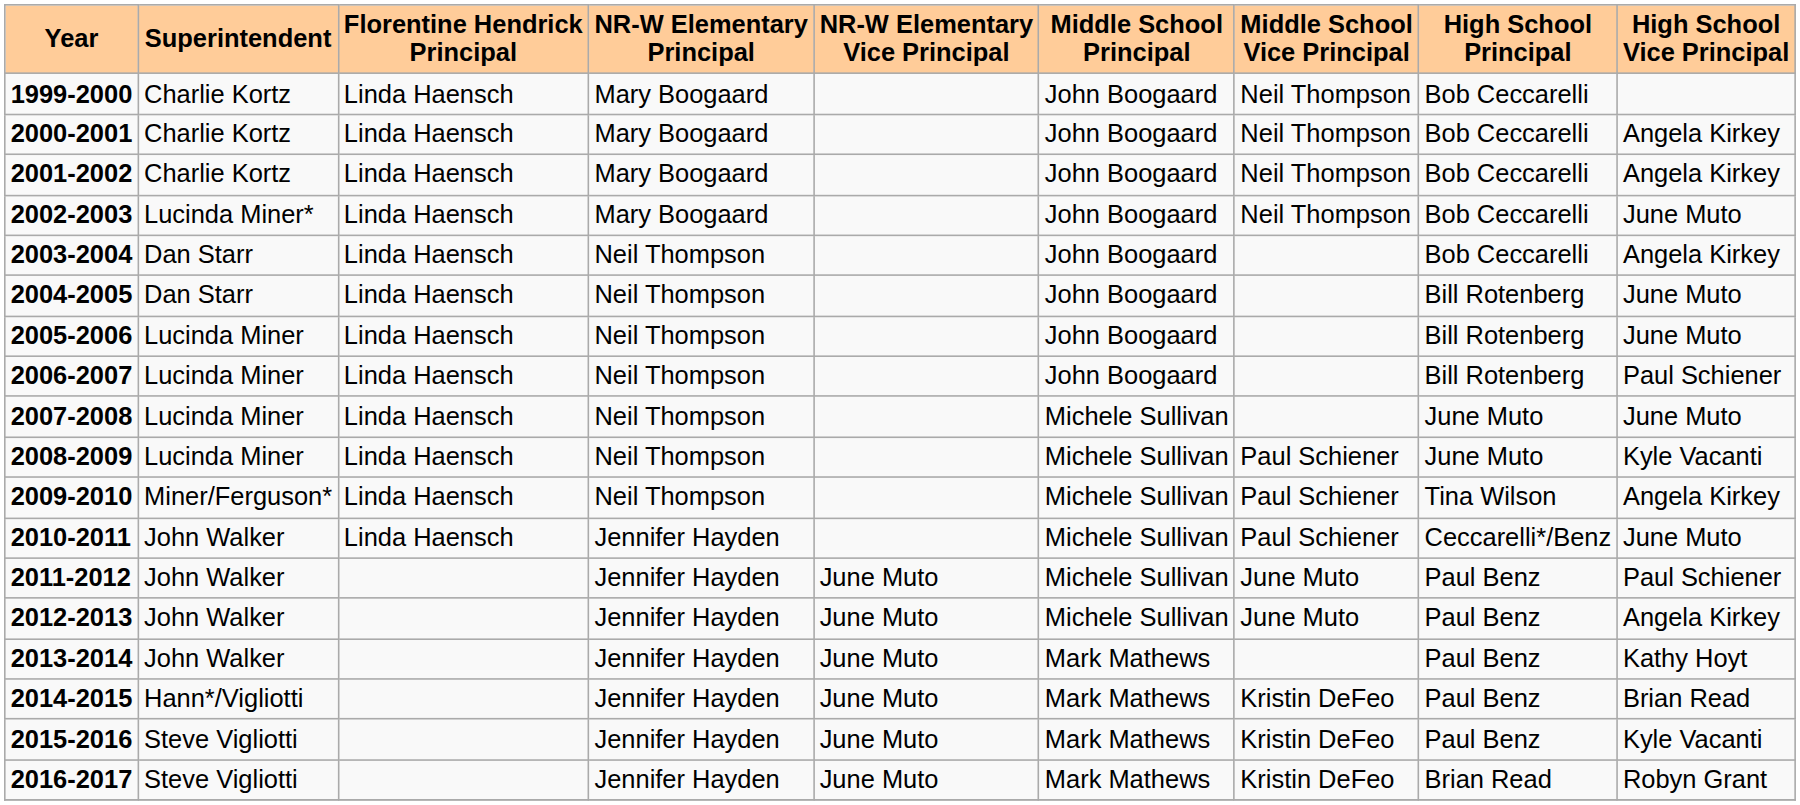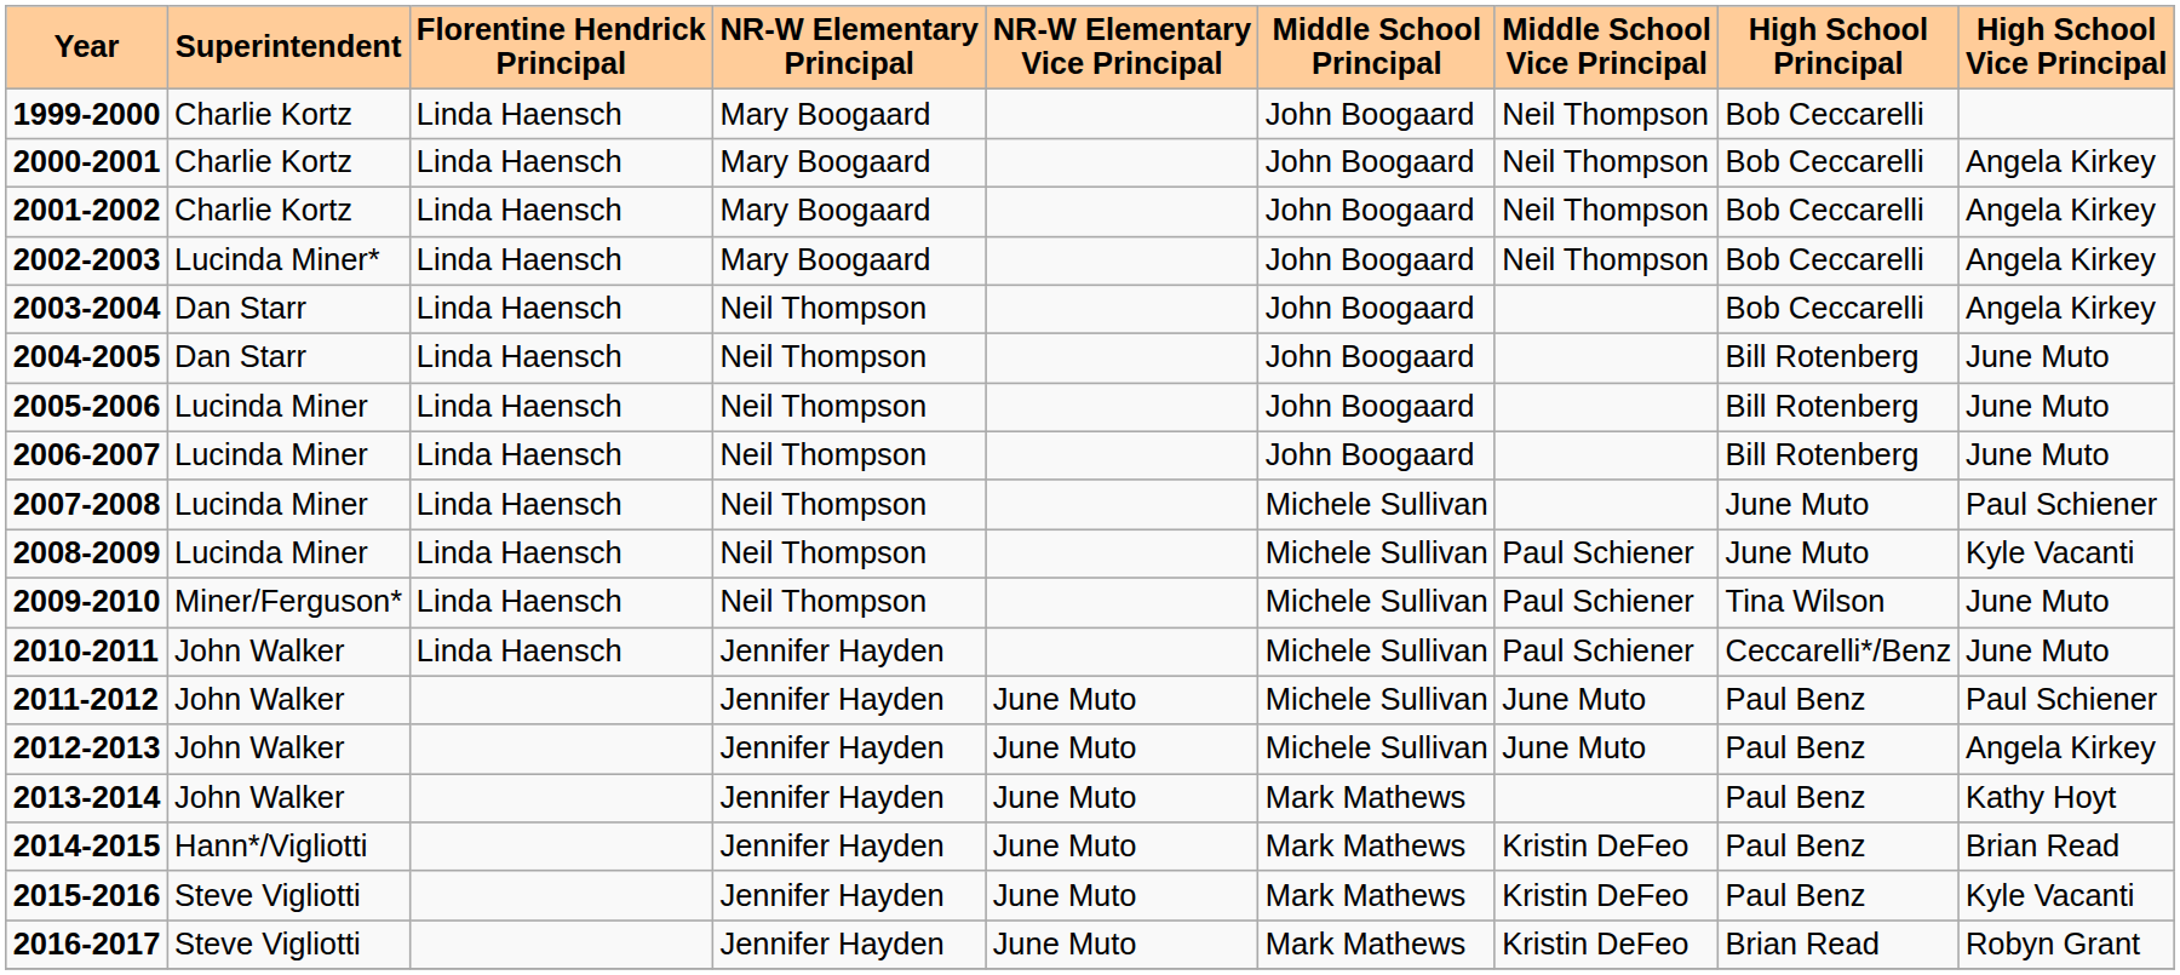2002-2003 | High School Vice Principal: June Muto -> Angela Kirkey
2006-2007 | High School Vice Principal: Paul Schiener -> June Muto
2007-2008 | High School Vice Principal: June Muto -> Paul Schiener
2009-2010 | High School Vice Principal: Angela Kirkey -> June Muto
